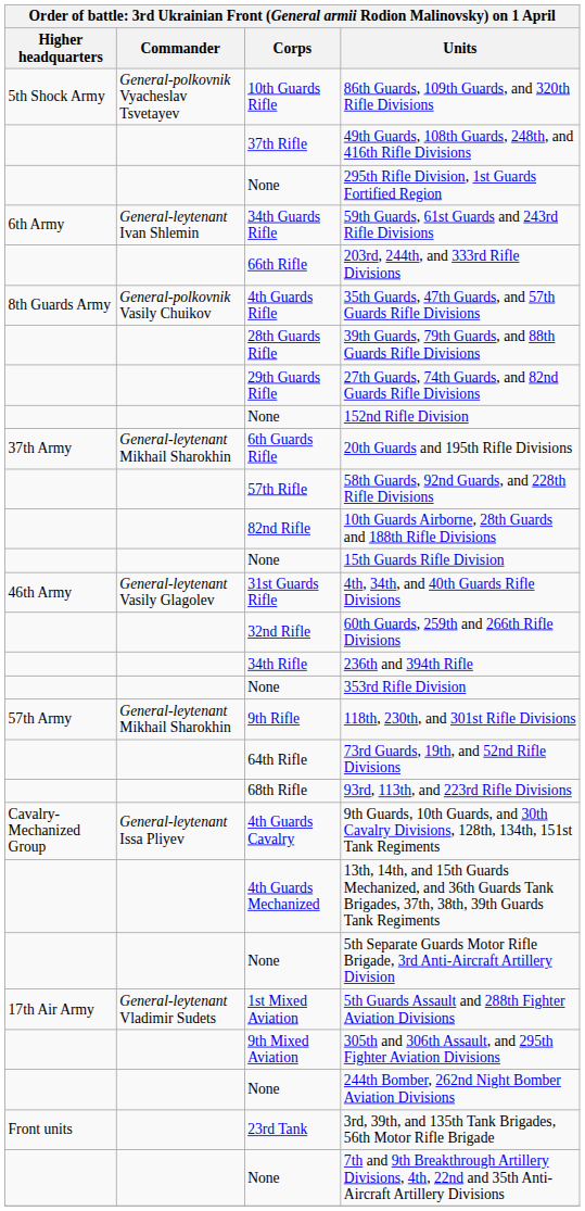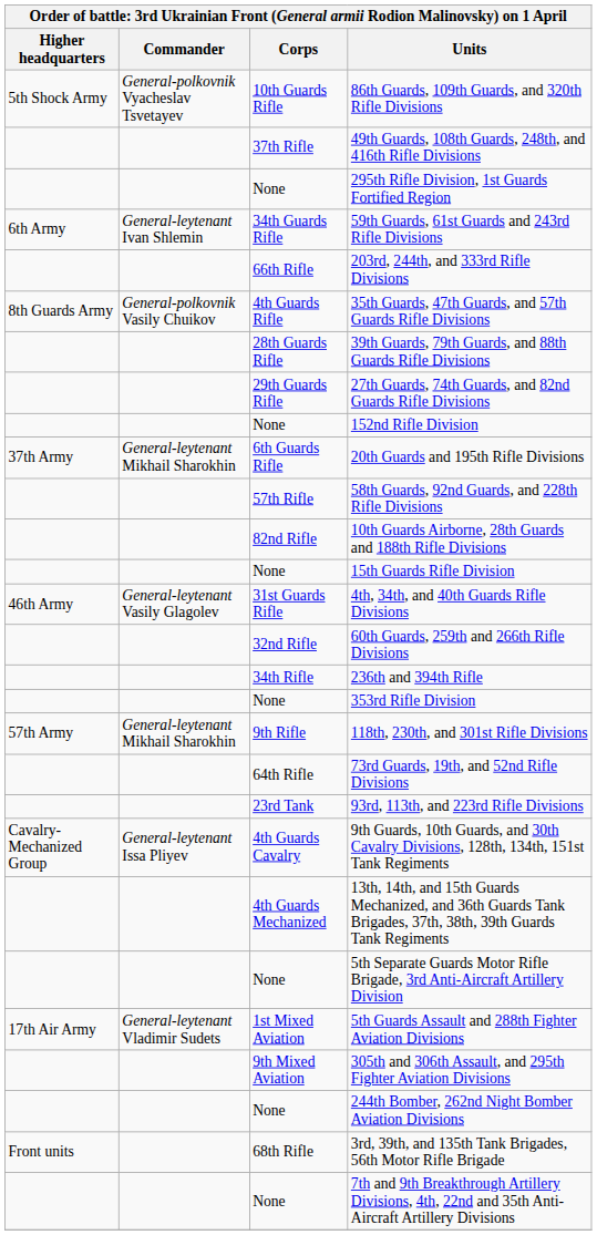93rd, 113th, and 223rd Rifle Divisions | Corps: 68th Rifle -> 23rd Tank
3rd, 39th, and 135th Tank Brigades, 56th Motor Rifle Brigade | Corps: 23rd Tank -> 68th Rifle
